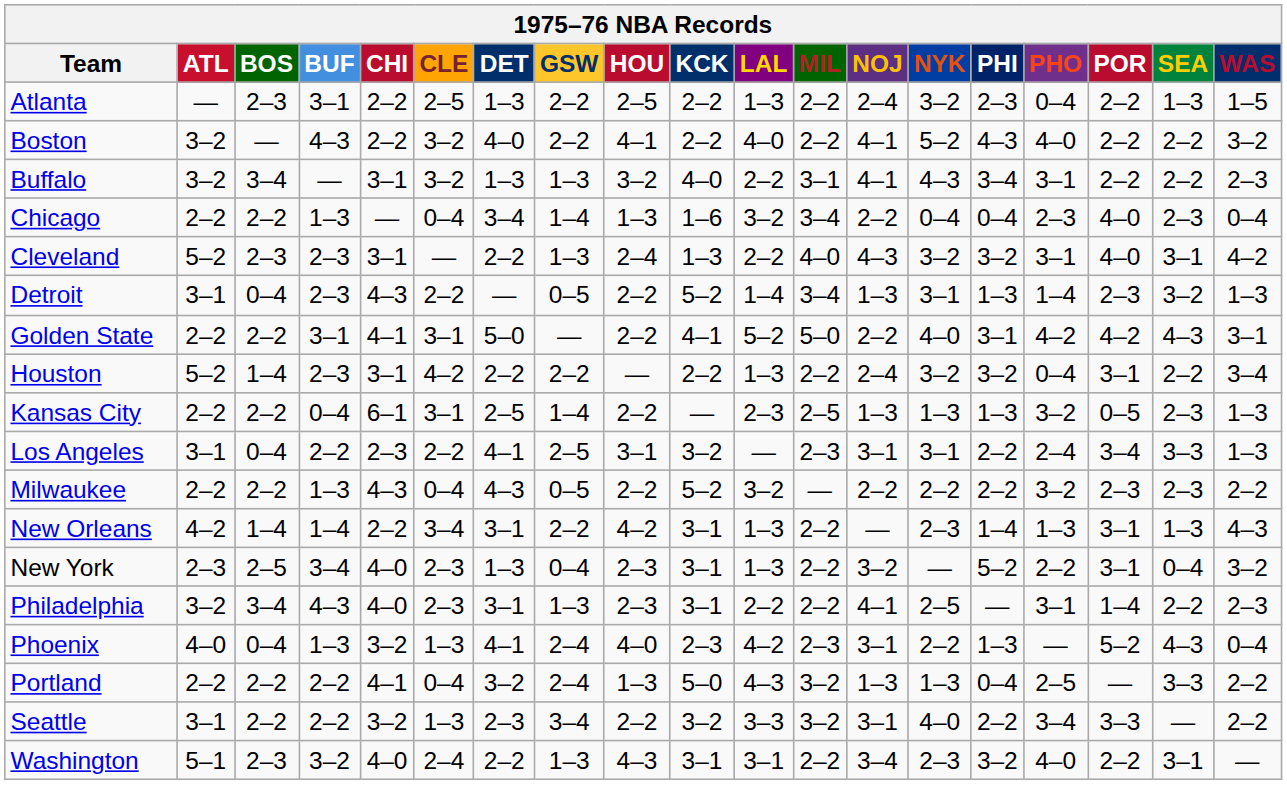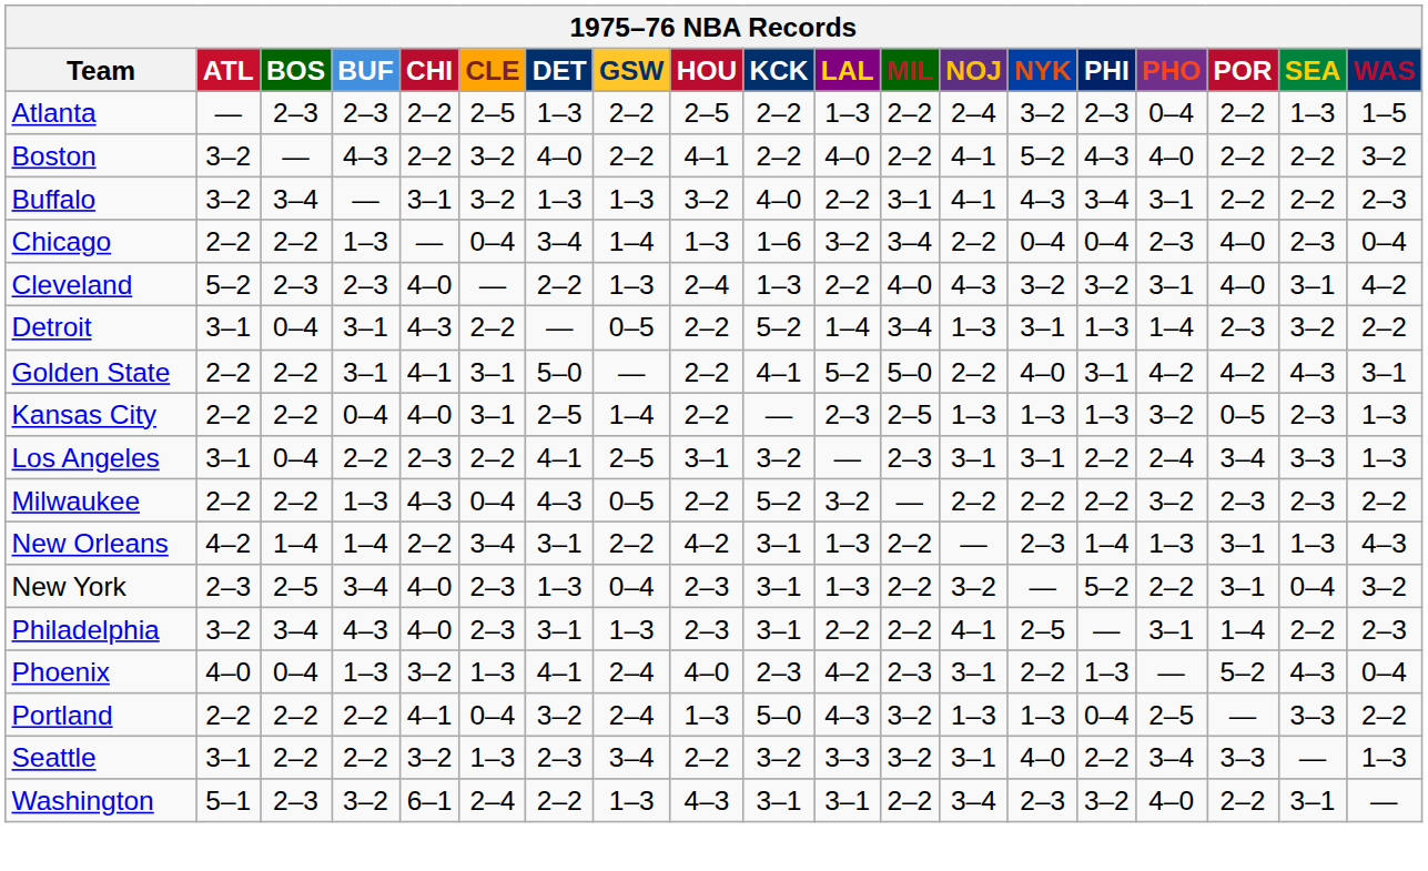Atlanta | BUF: 3–1 -> 2–3
Cleveland | CHI: 3–1 -> 4–0
Detroit | BUF: 2–3 -> 3–1
Detroit | WAS: 1–3 -> 2–2
- row: Houston | 5–2 | 1–4 | 2–3 | 3–1 | 4–2 | 2–2 | 2–2 | — | 2–2 | 1–3 | 2–2 | 2–4 | 3–2 | 3–2 | 0–4 | 3–1 | 2–2 | 3–4
Kansas City | CHI: 6–1 -> 4–0
Seattle | WAS: 2–2 -> 1–3
Washington | CHI: 4–0 -> 6–1
